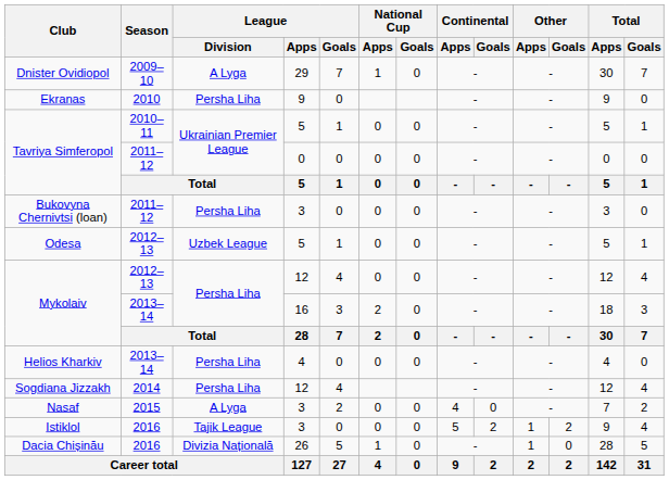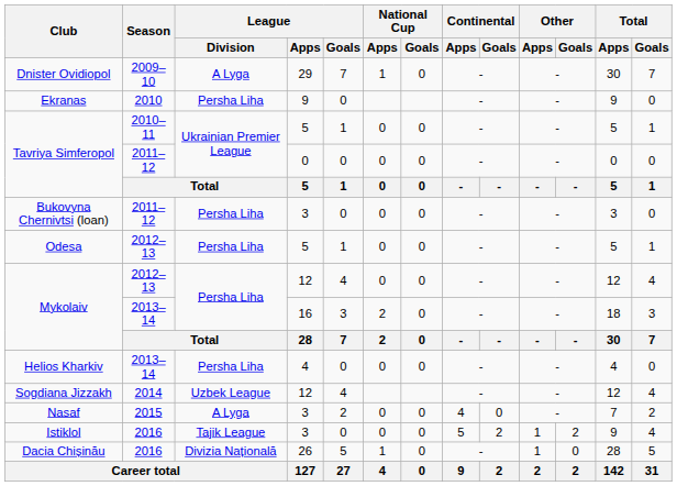Odesa | League / Division: Uzbek League -> Persha Liha
Sogdiana Jizzakh | League / Division: Persha Liha -> Uzbek League
